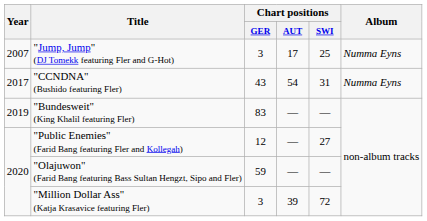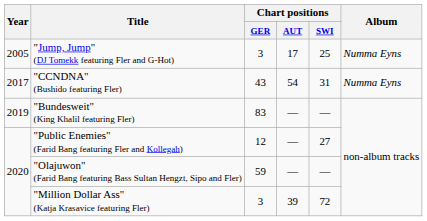"Jump, Jump" (DJ Tomekk featuring Fler and G-Hot) | Year: 2007 -> 2005
